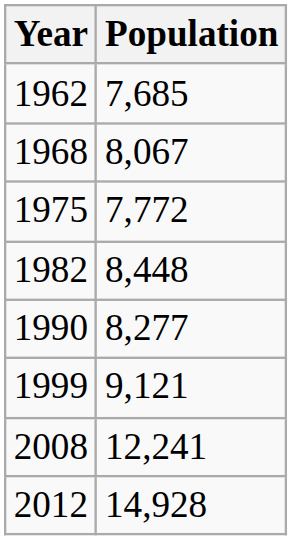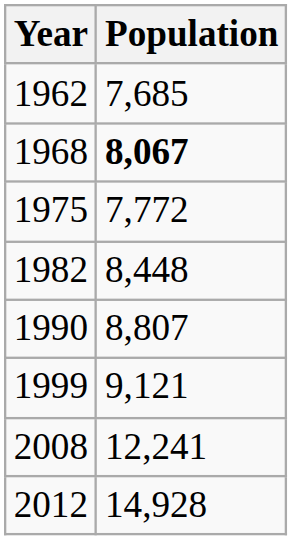1968 | Population: normal -> bold
1990 | Population: 8,277 -> 8,807
